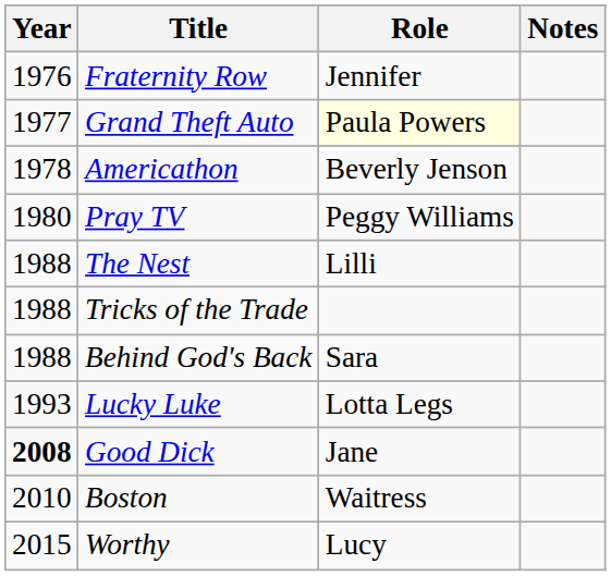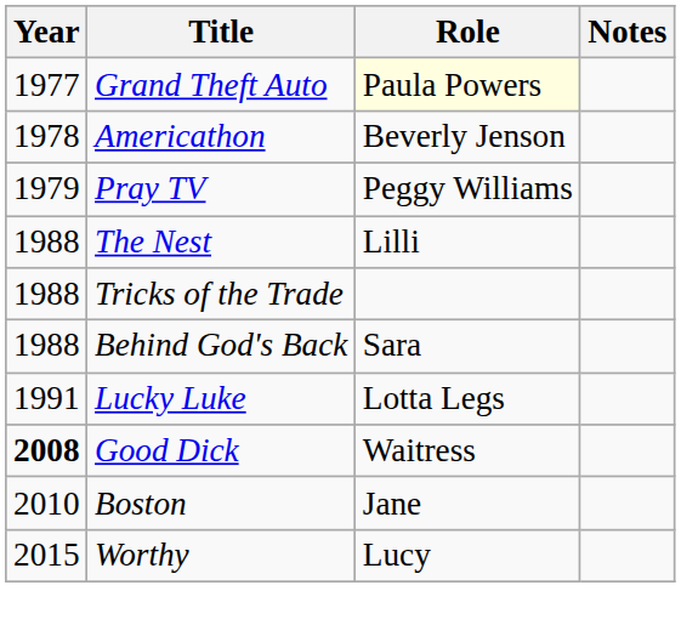- row: 1976 | Fraternity Row | Jennifer
Pray TV | Year: 1980 -> 1979
Lucky Luke | Year: 1993 -> 1991
Good Dick | Role: Jane -> Waitress
Boston | Role: Waitress -> Jane
